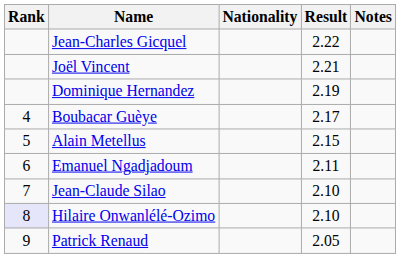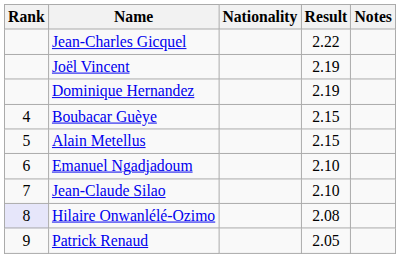Joël Vincent | Result: 2.21 -> 2.19
Boubacar Guèye | Result: 2.17 -> 2.15
Emanuel Ngadjadoum | Result: 2.11 -> 2.10
Hilaire Onwanlélé-Ozimo | Result: 2.10 -> 2.08
